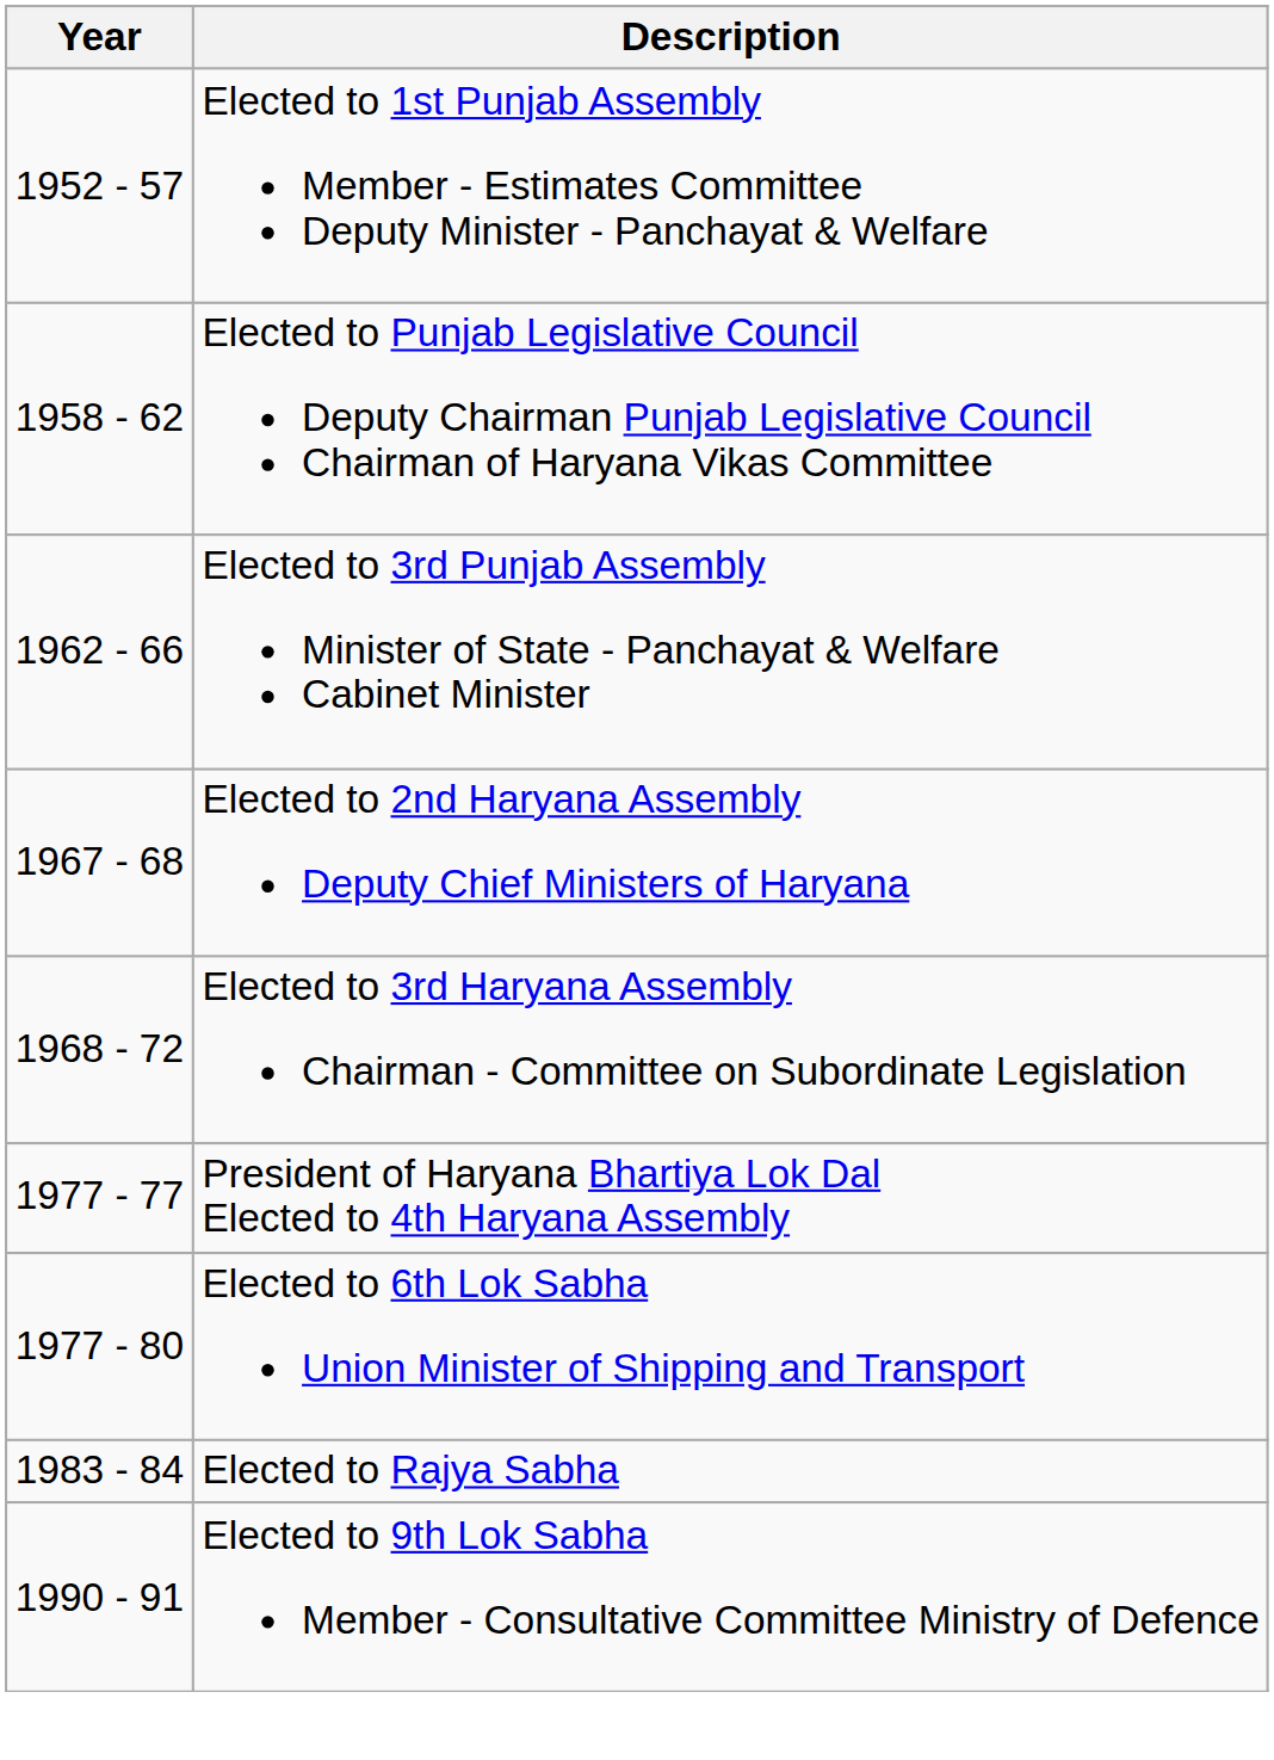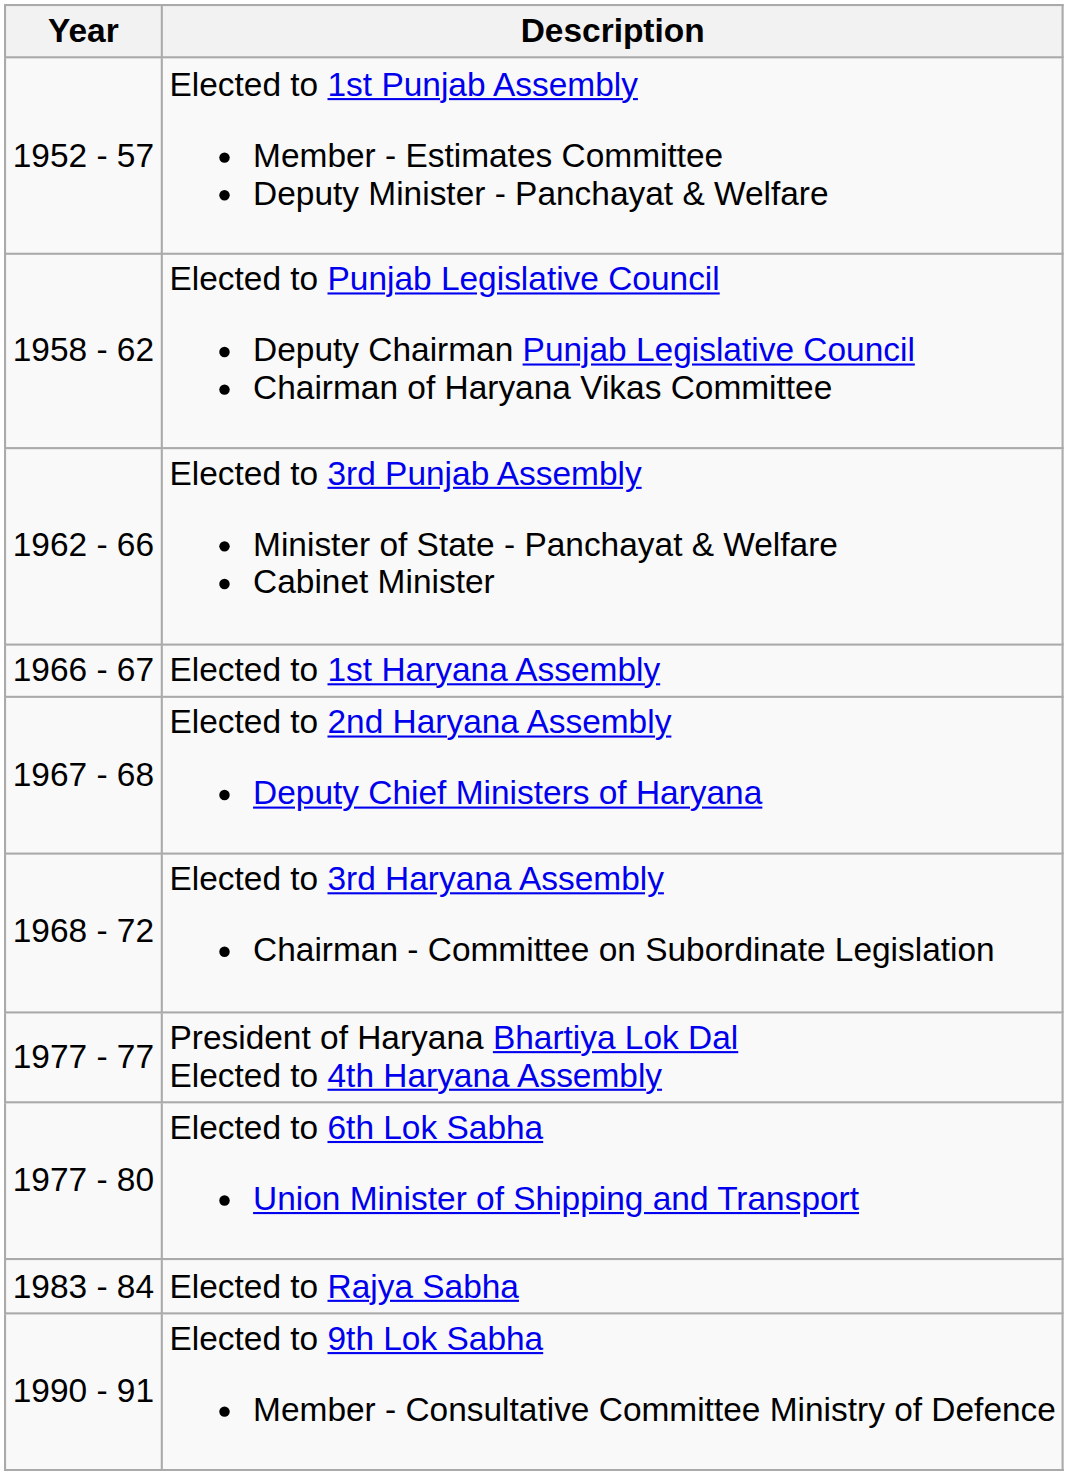+ row: 1966 - 67 | Elected to 1st Haryana Assembly
